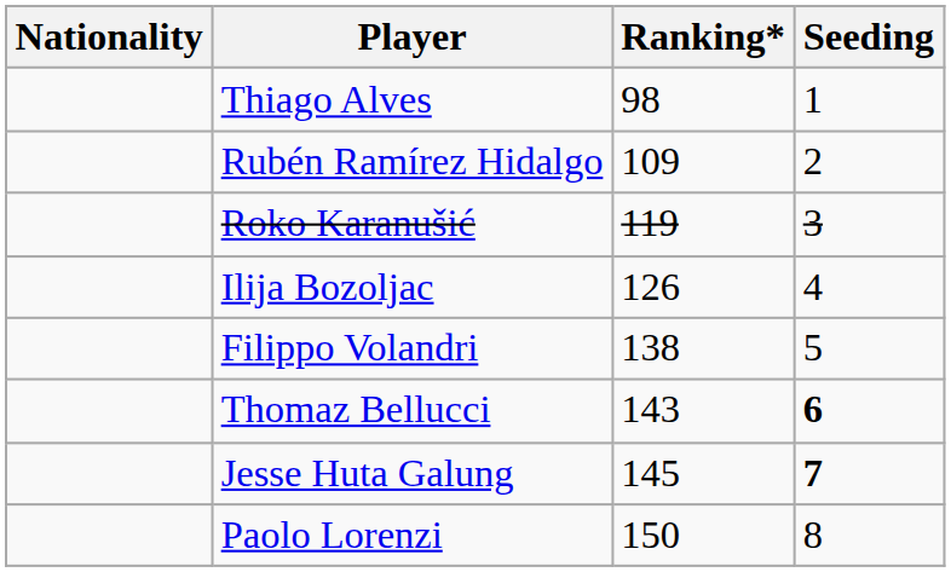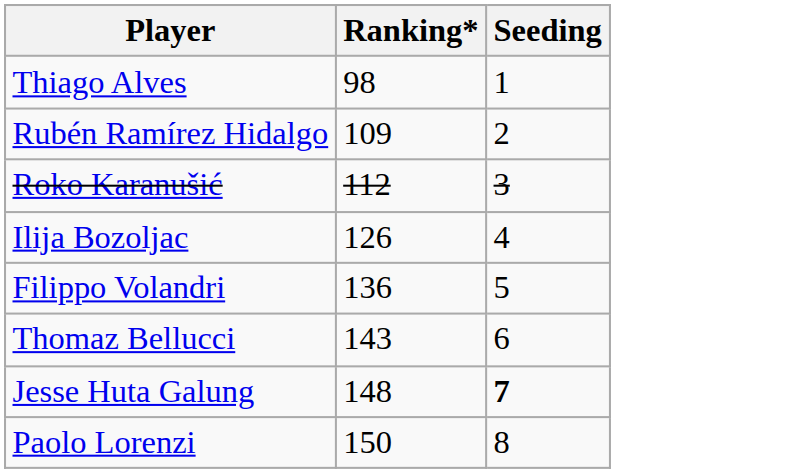- column: Nationality
Roko Karanušić | Ranking*: 119 -> 112
Filippo Volandri | Ranking*: 138 -> 136
Thomaz Bellucci | Seeding: bold -> normal
Jesse Huta Galung | Ranking*: 145 -> 148
